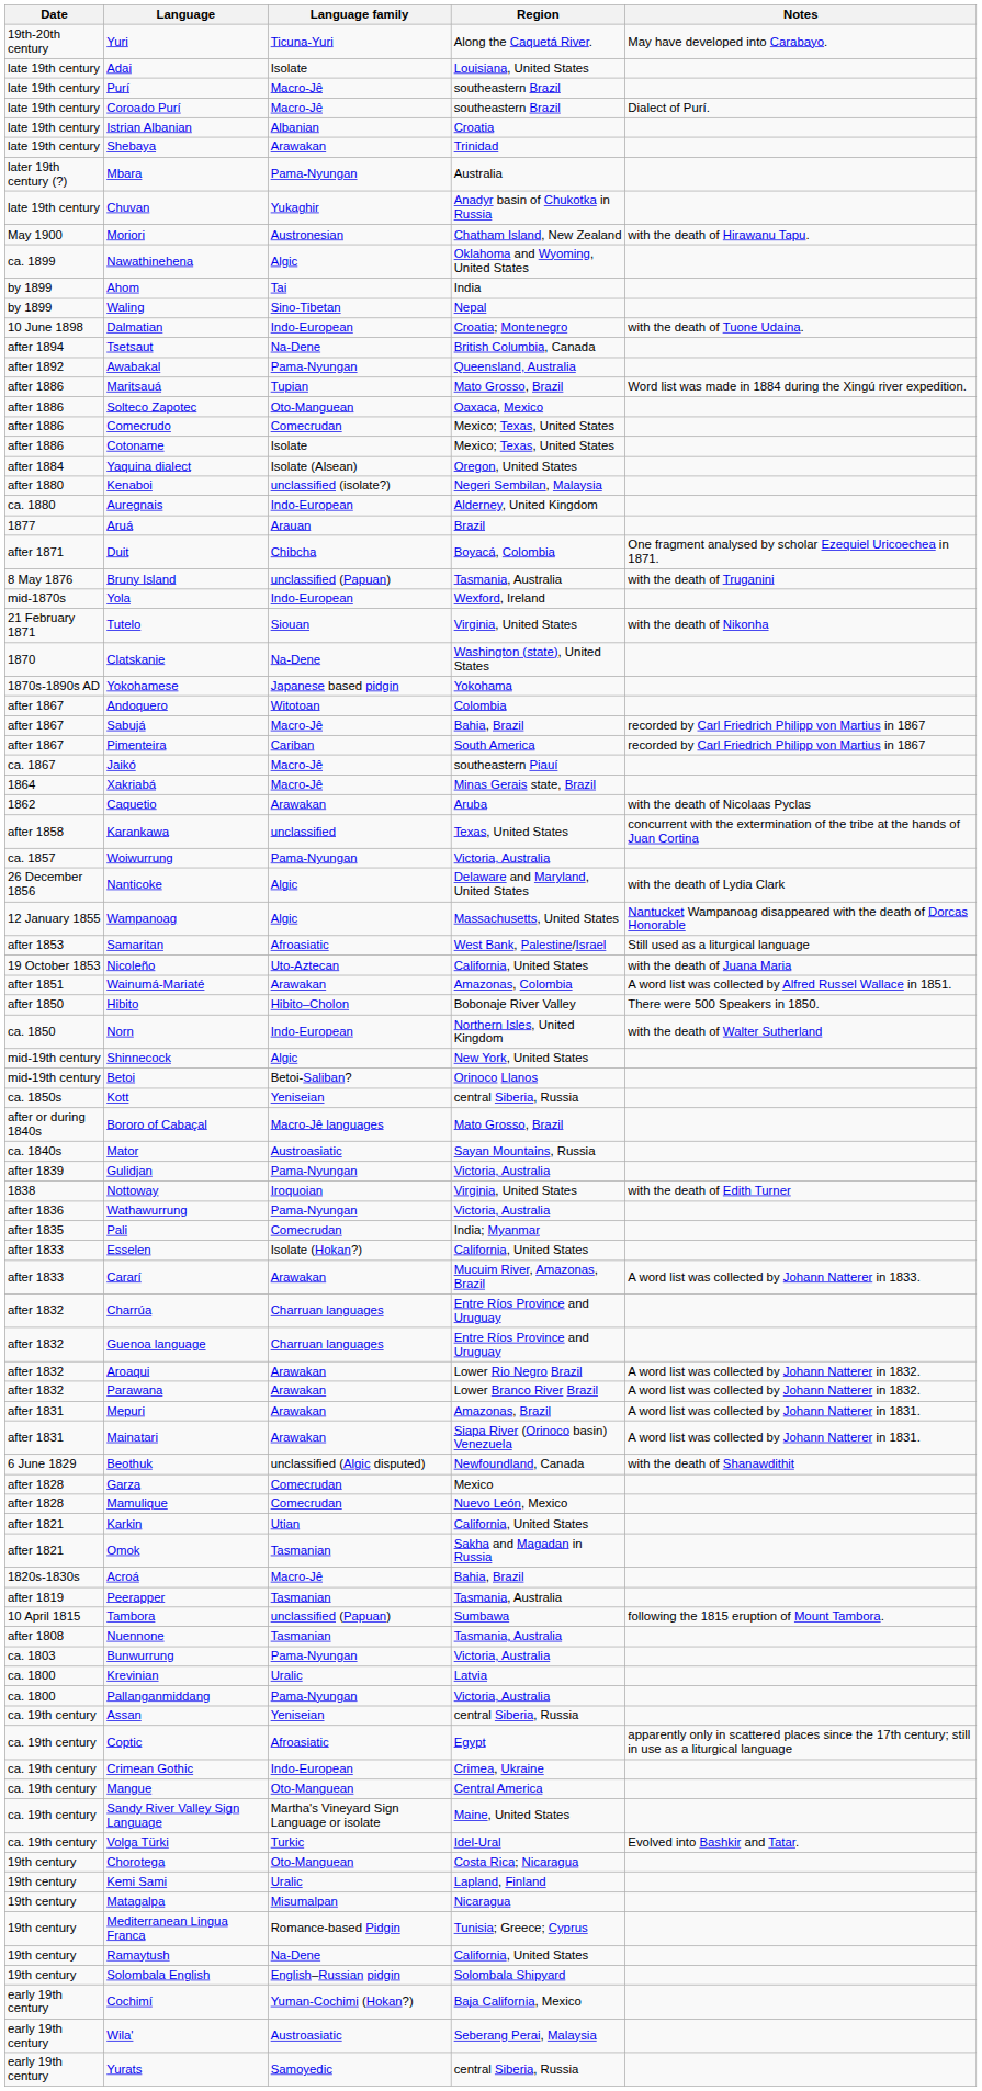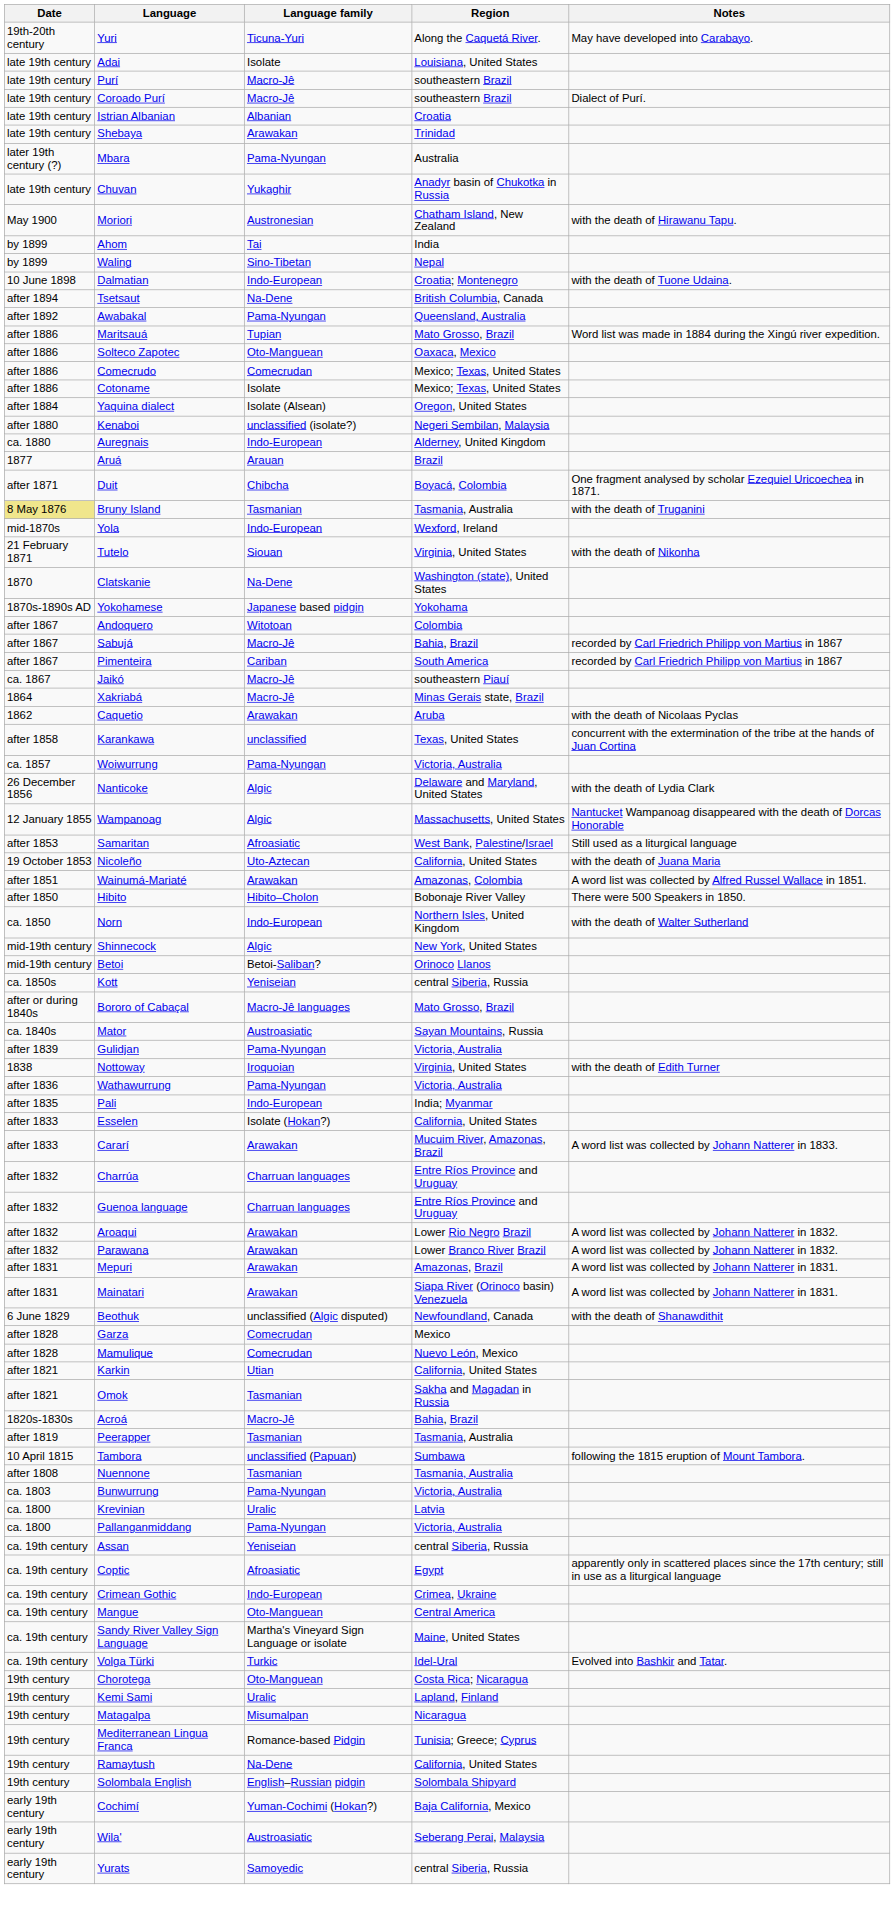- row: ca. 1899 | Nawathinehena | Algic | Oklahoma and Wyoming, United States
Bruny Island | Date: no background -> khaki background
Bruny Island | Language family: unclassified (Papuan) -> Tasmanian
Pali | Language family: Comecrudan -> Indo-European
